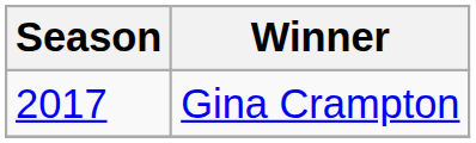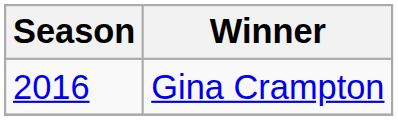Gina Crampton | Season: 2017 -> 2016
